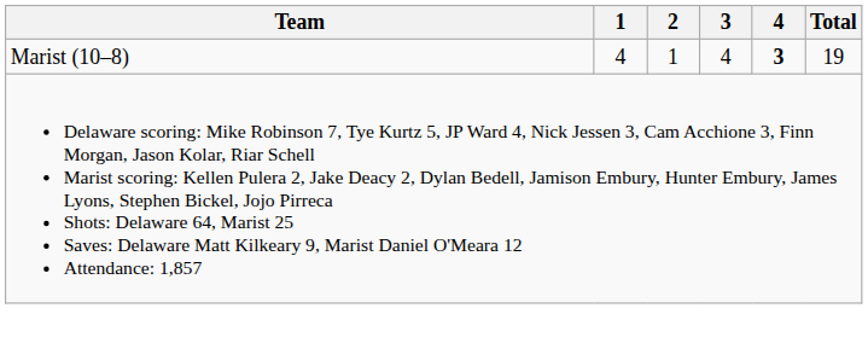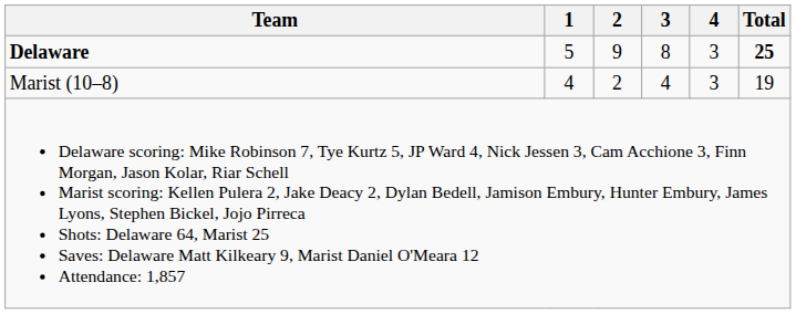+ row: Delaware | 5 | 9 | 8 | 3 | 25
Marist (10–8) | 2: 1 -> 2
Marist (10–8) | 4: bold -> normal
